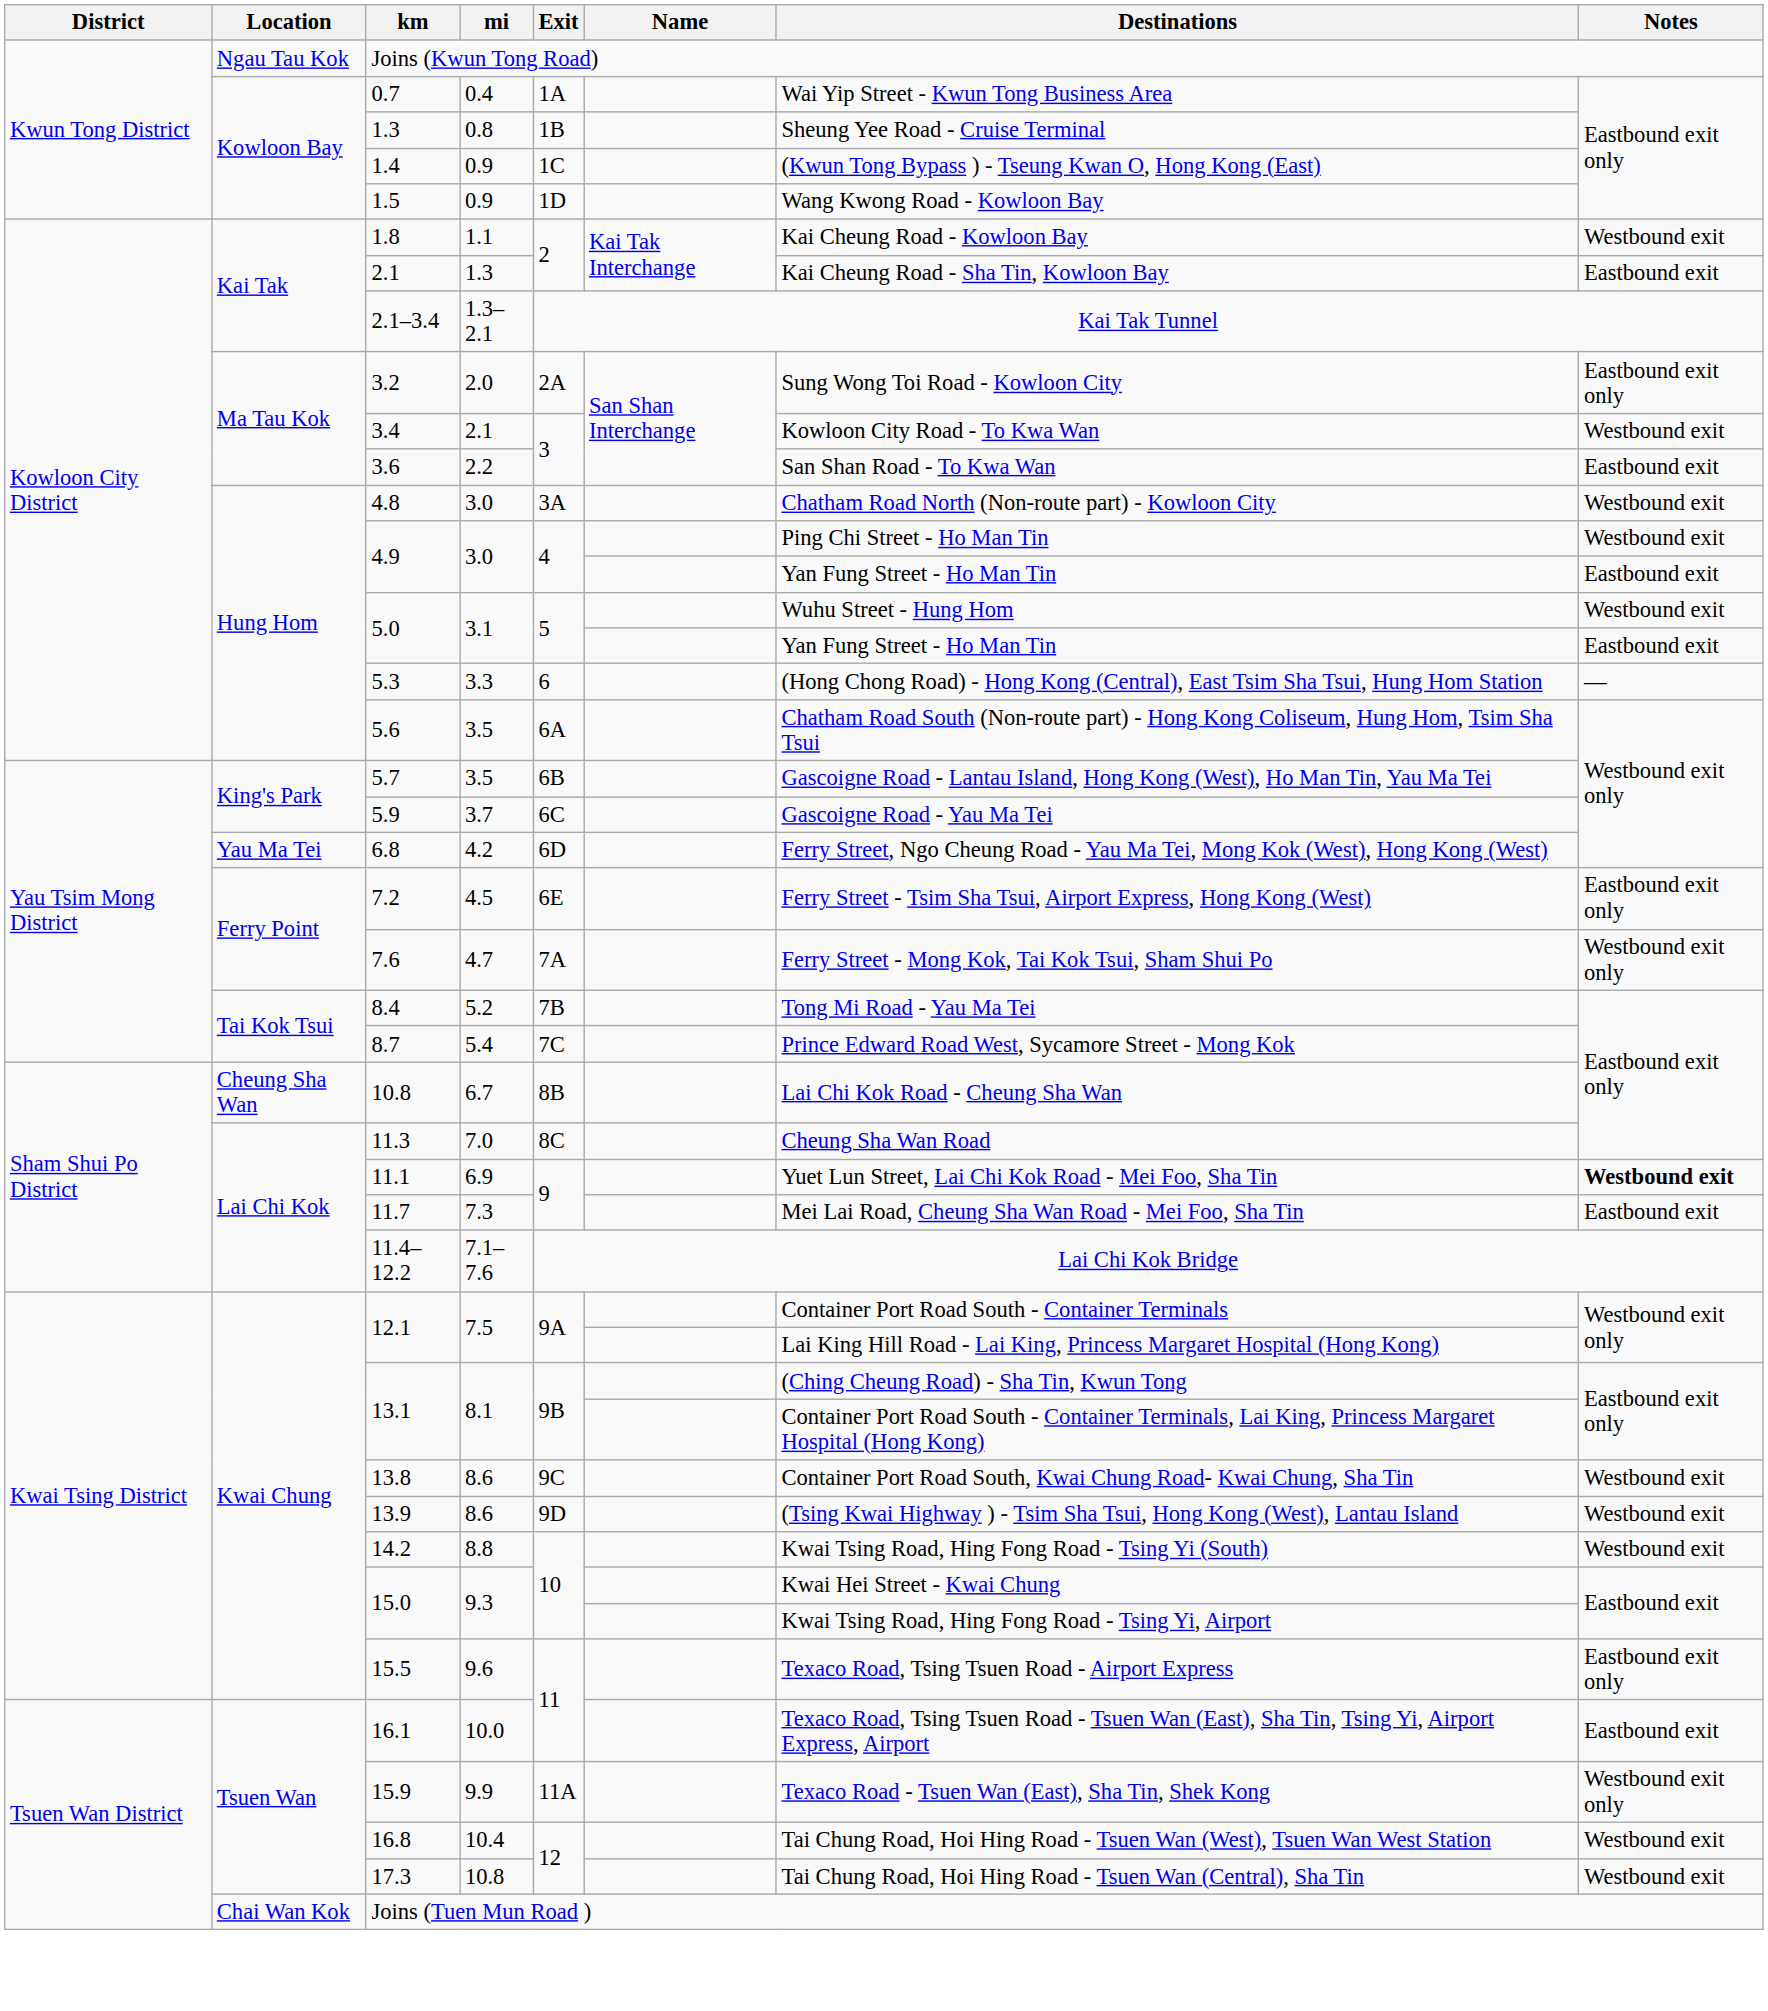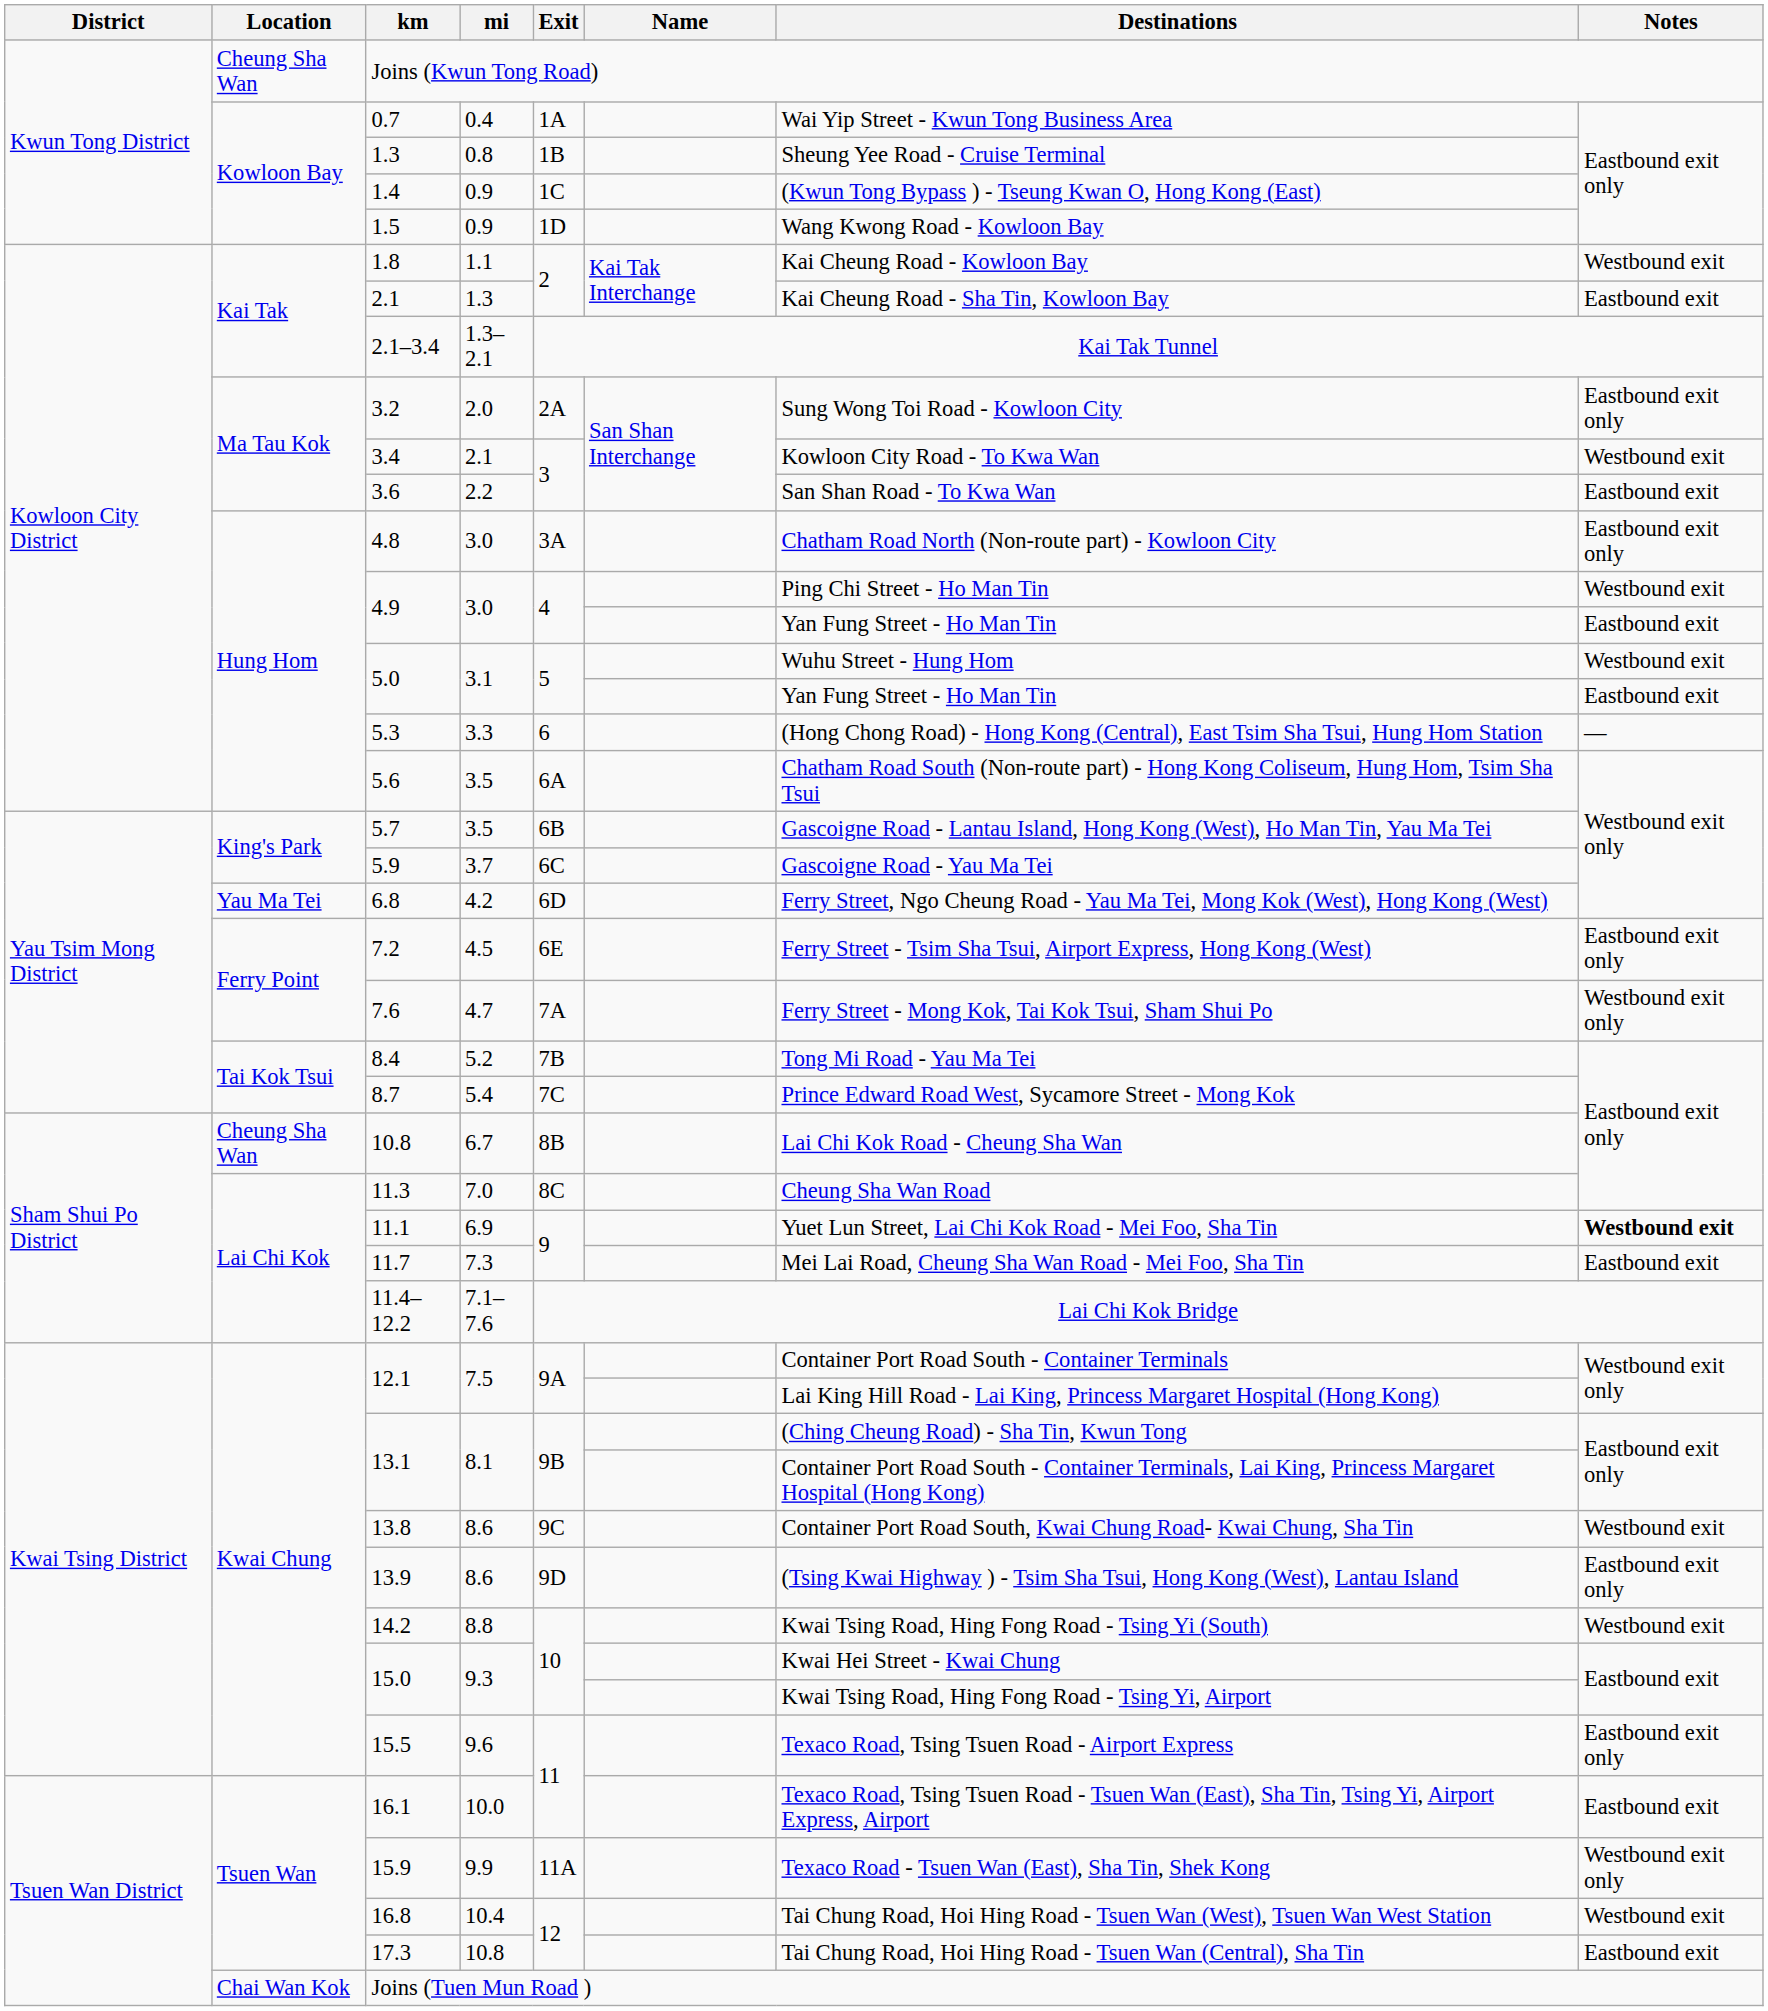Joins (Kwun Tong Road) | Location: Ngau Tau Kok -> Cheung Sha Wan
4.8 | Notes: Westbound exit -> Eastbound exit only
13.9 | Notes: Westbound exit -> Eastbound exit only
17.3 | Notes: Westbound exit -> Eastbound exit
